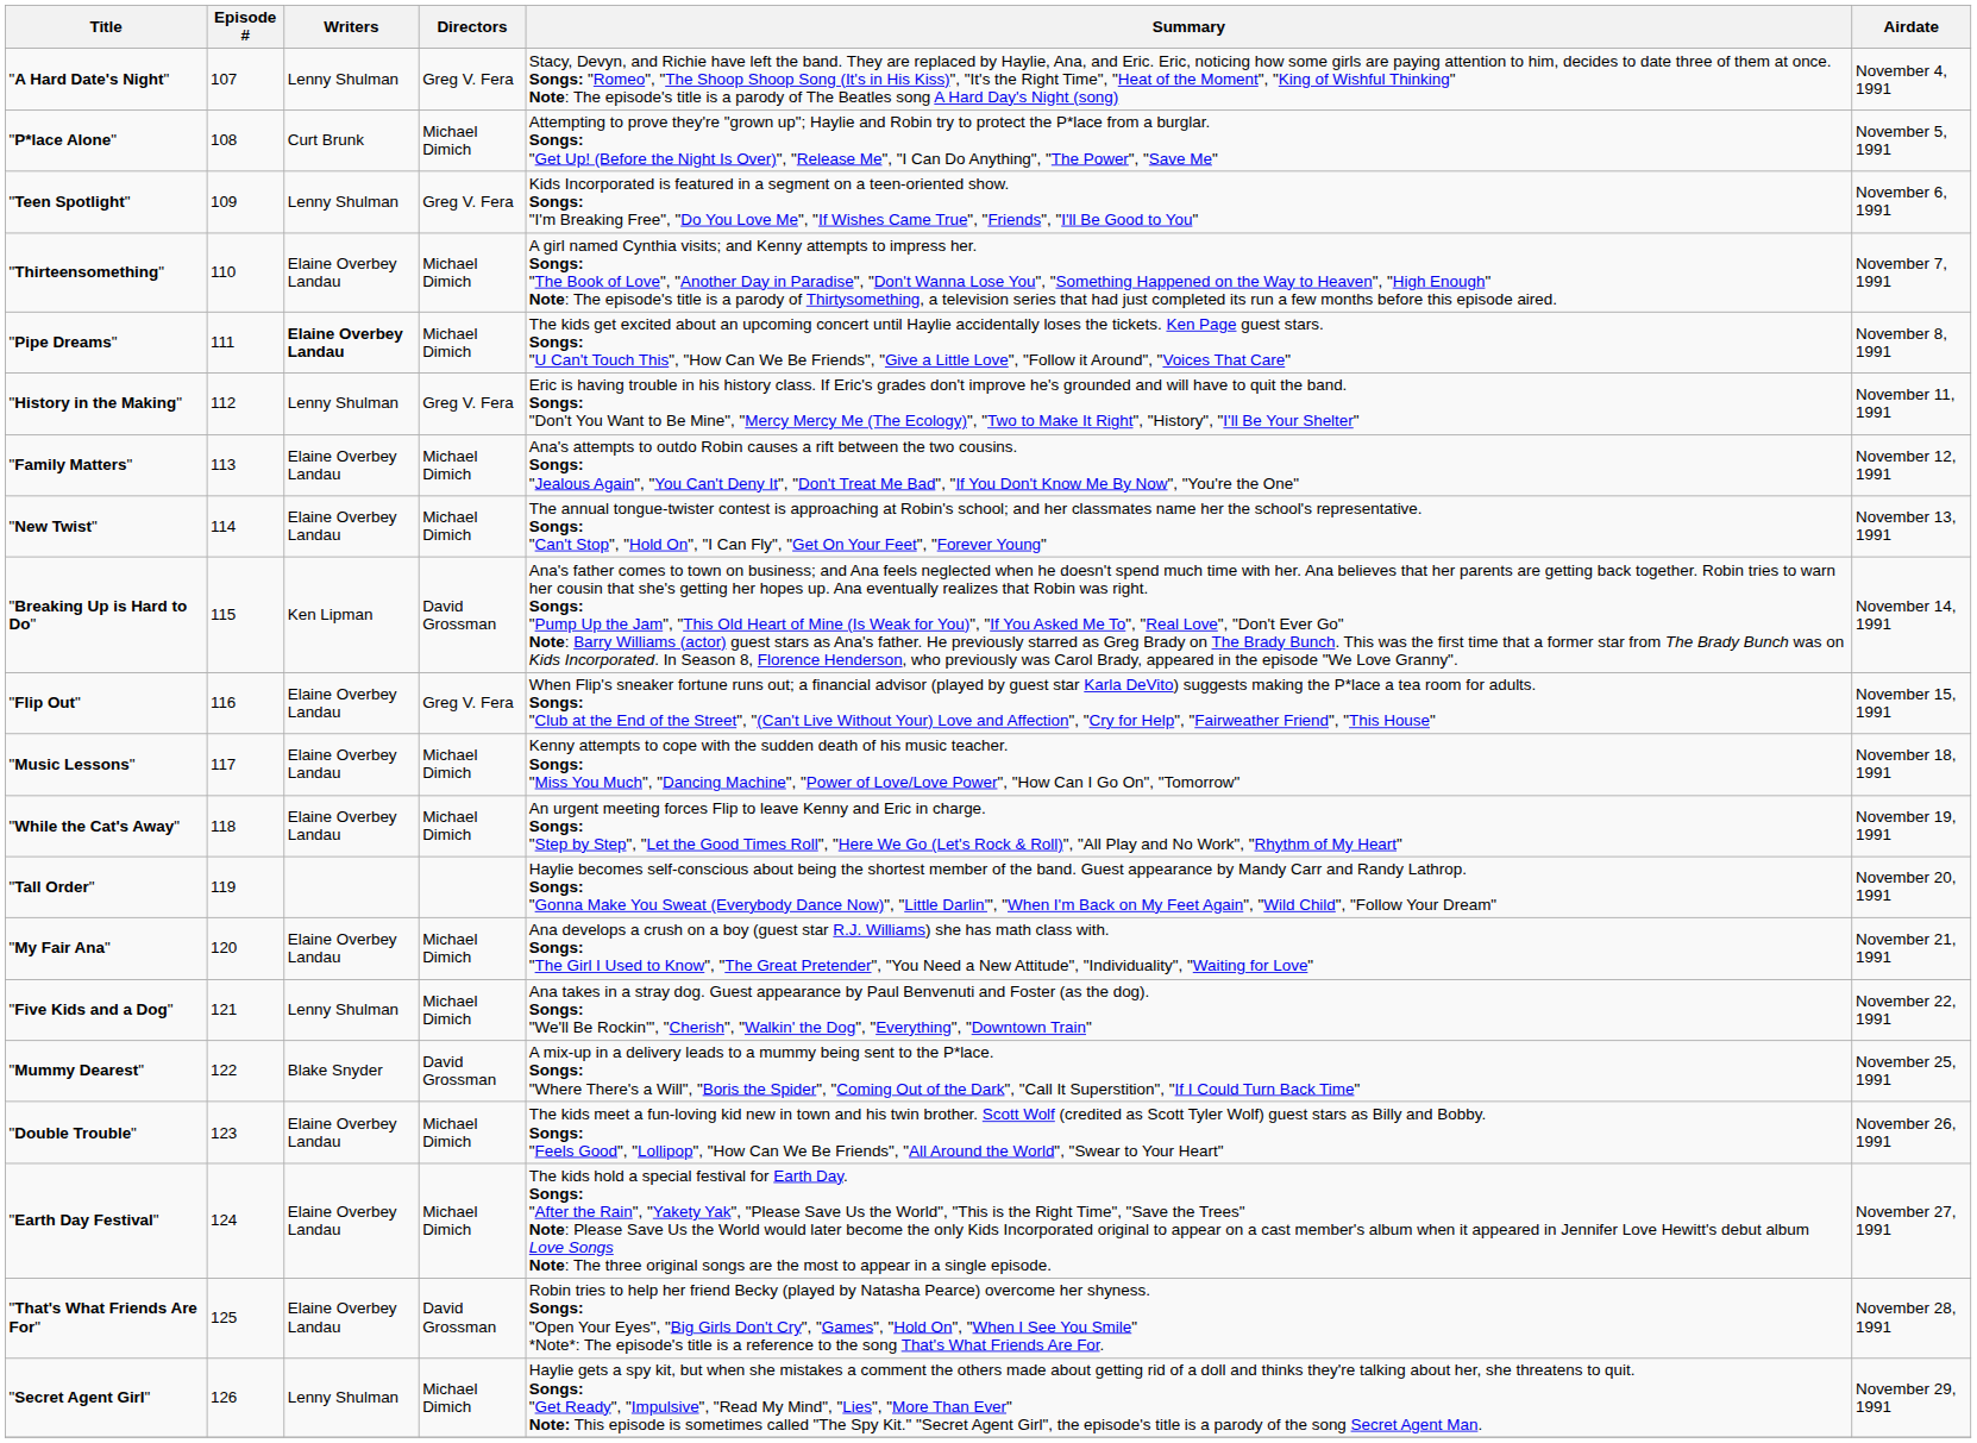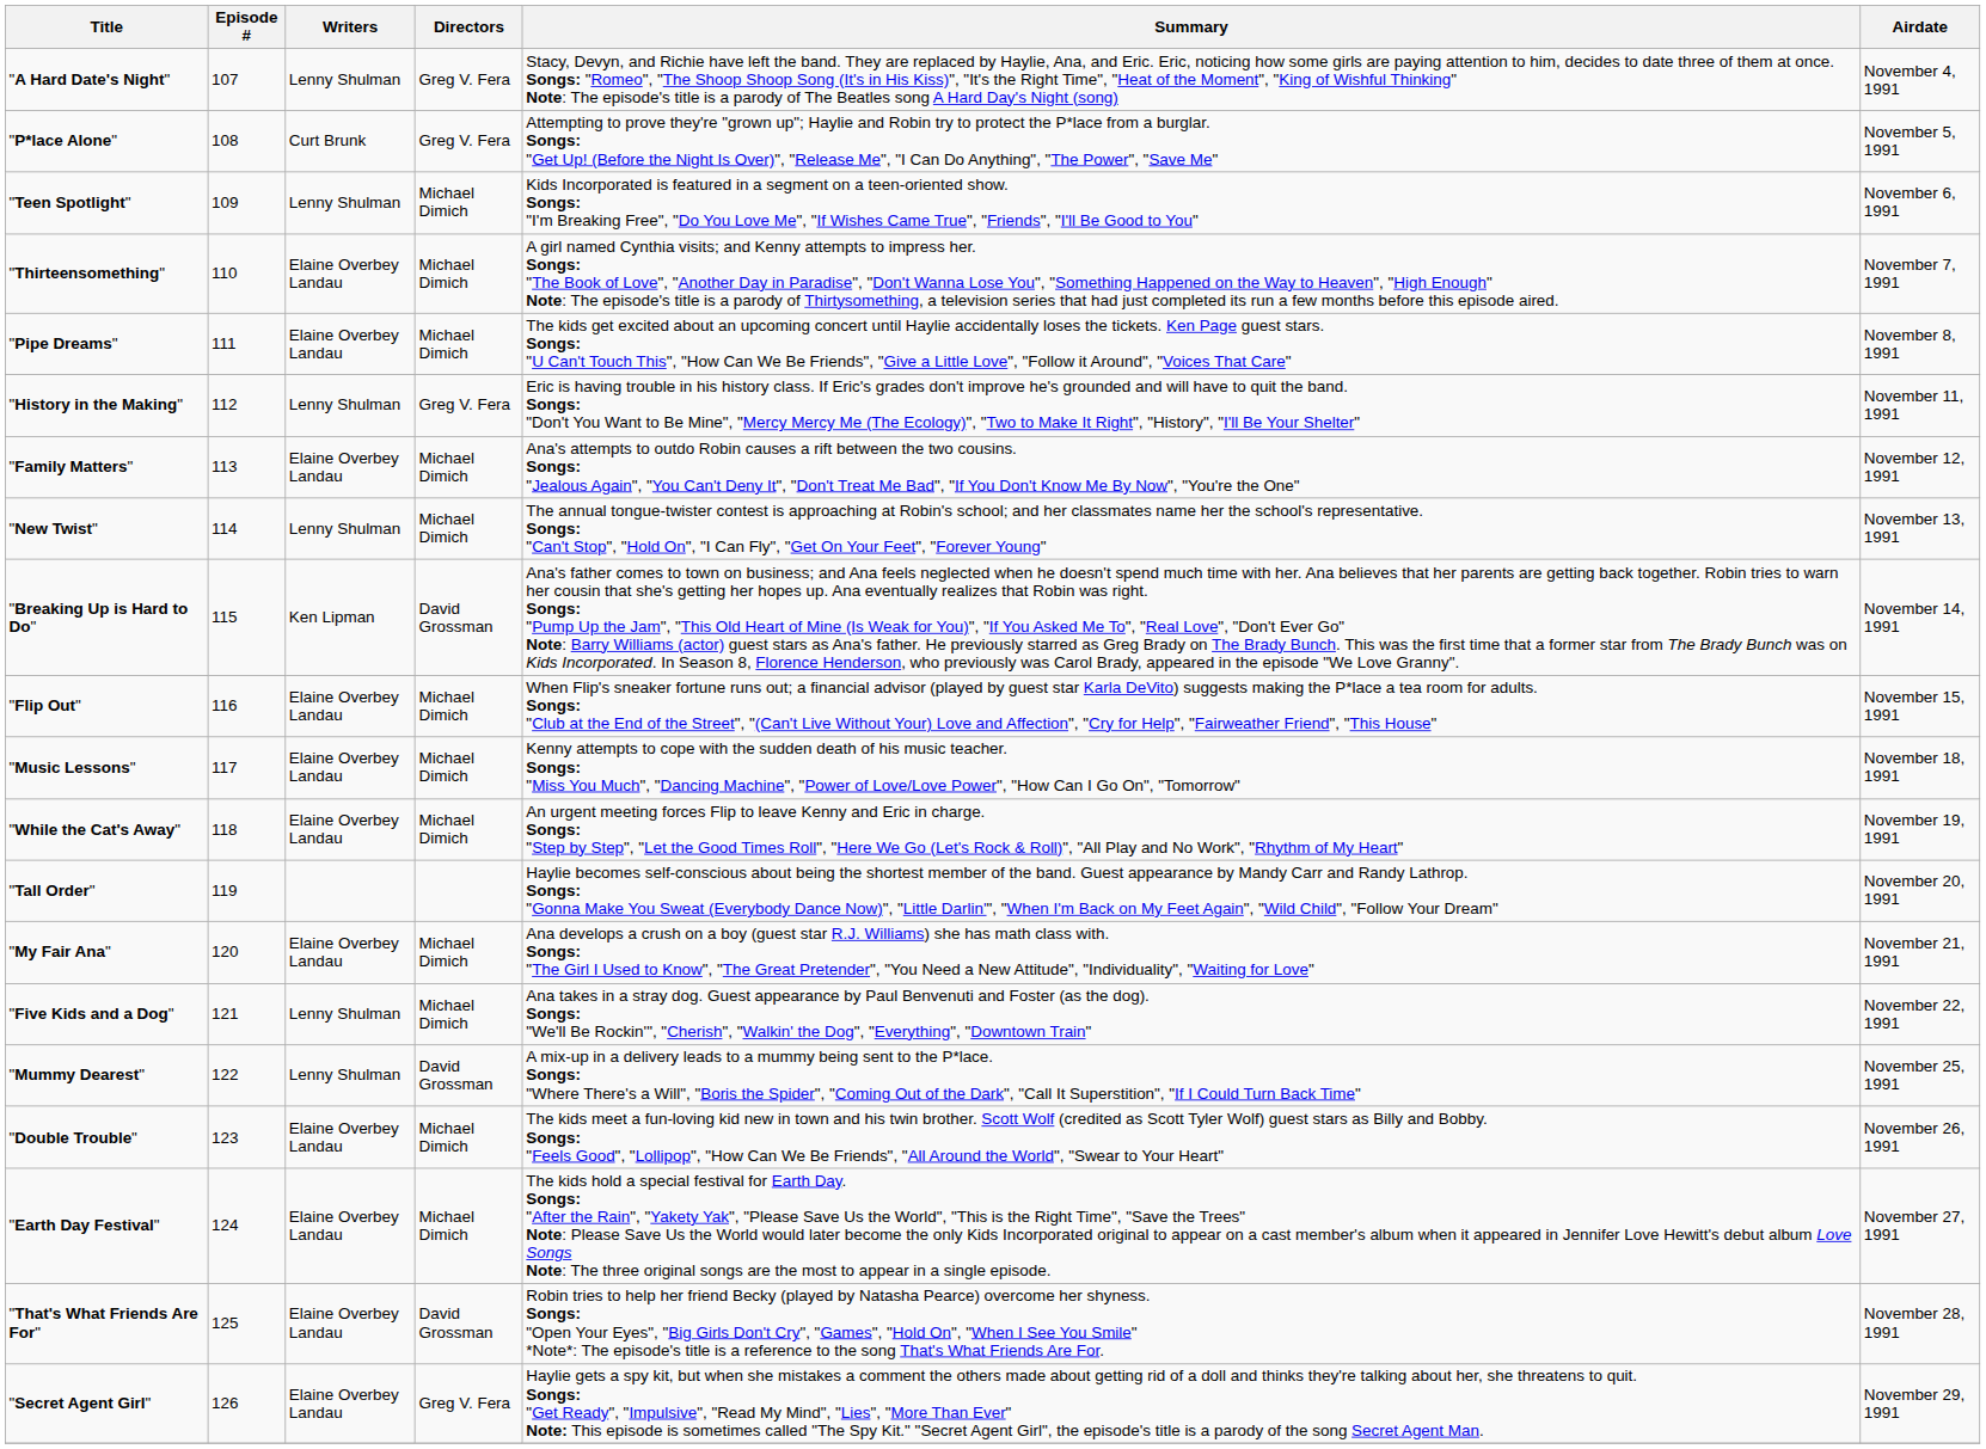"P*lace Alone" | Directors: Michael Dimich -> Greg V. Fera
"Teen Spotlight" | Directors: Greg V. Fera -> Michael Dimich
"Pipe Dreams" | Writers: bold -> normal
"New Twist" | Writers: Elaine Overbey Landau -> Lenny Shulman
"Flip Out" | Directors: Greg V. Fera -> Michael Dimich
"Mummy Dearest" | Writers: Blake Snyder -> Lenny Shulman
"Secret Agent Girl" | Writers: Lenny Shulman -> Elaine Overbey Landau
"Secret Agent Girl" | Directors: Michael Dimich -> Greg V. Fera
